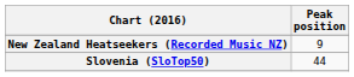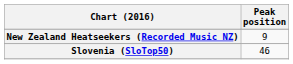Slovenia (SloTop50) | Peak position: 44 -> 46
